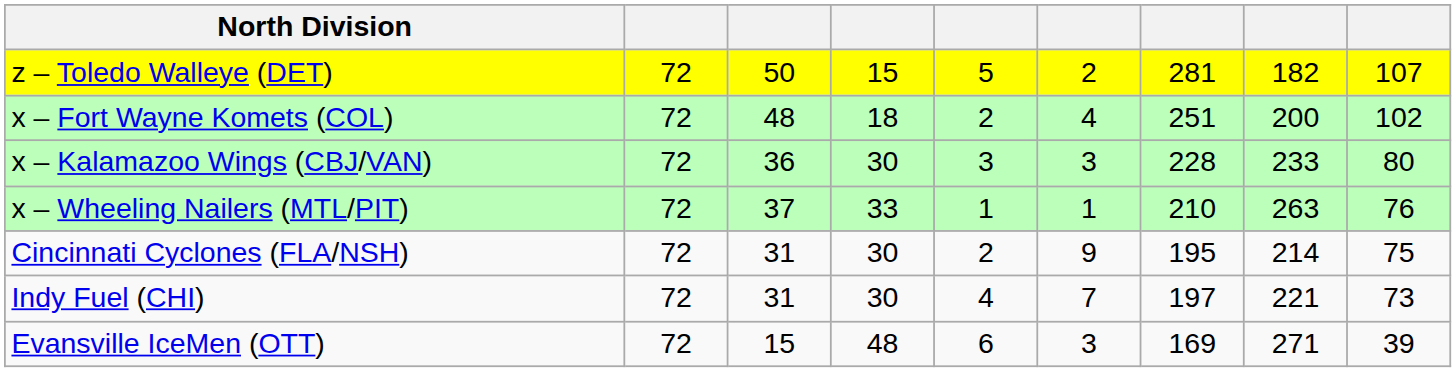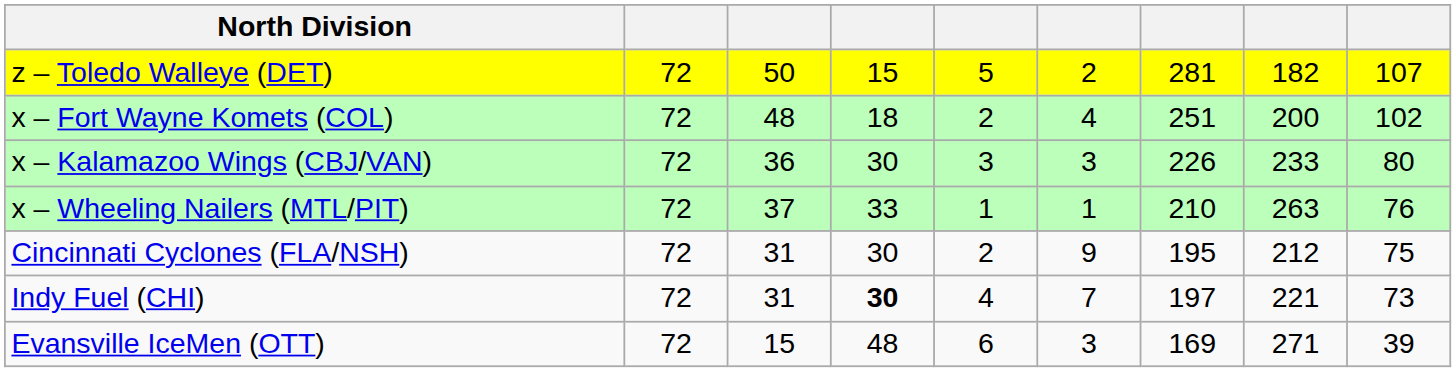x – Kalamazoo Wings (CBJ/VAN) | column 7: 228 -> 226
Cincinnati Cyclones (FLA/NSH) | column 8: 214 -> 212
Indy Fuel (CHI) | column 4: normal -> bold
